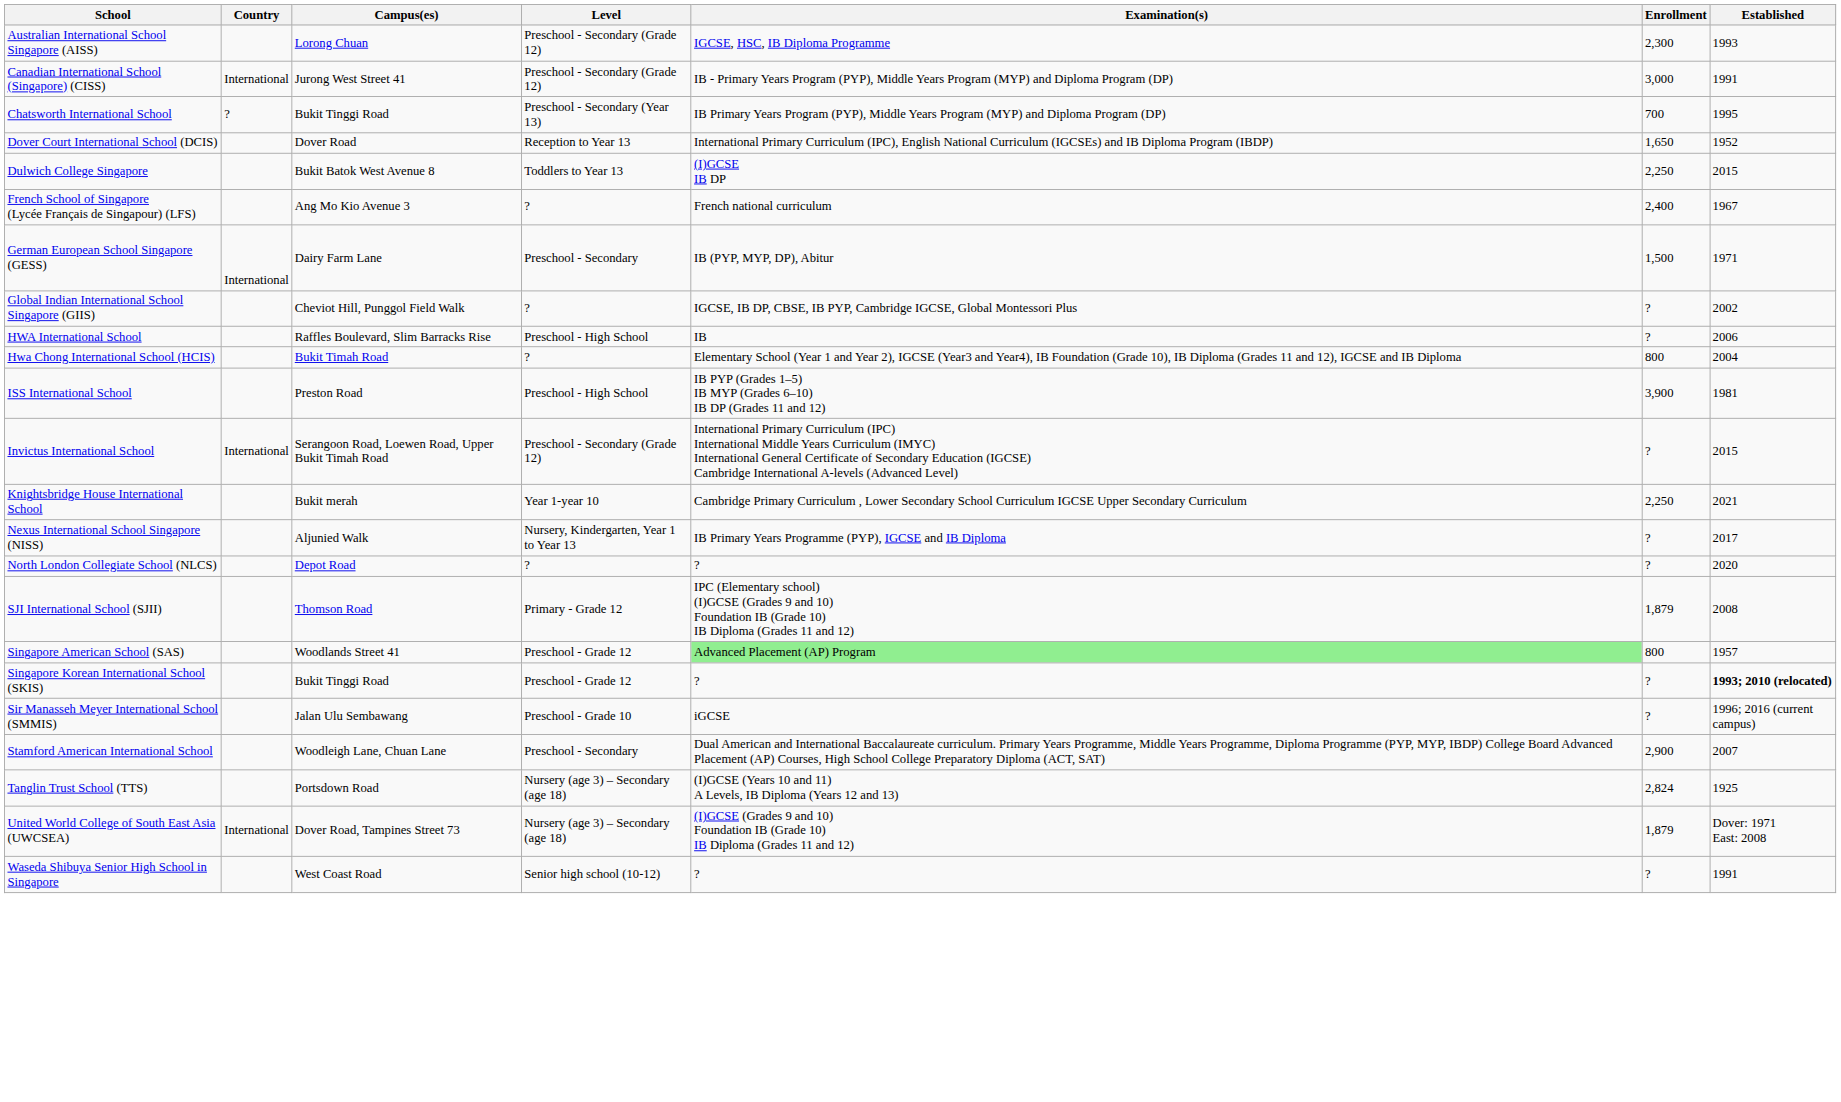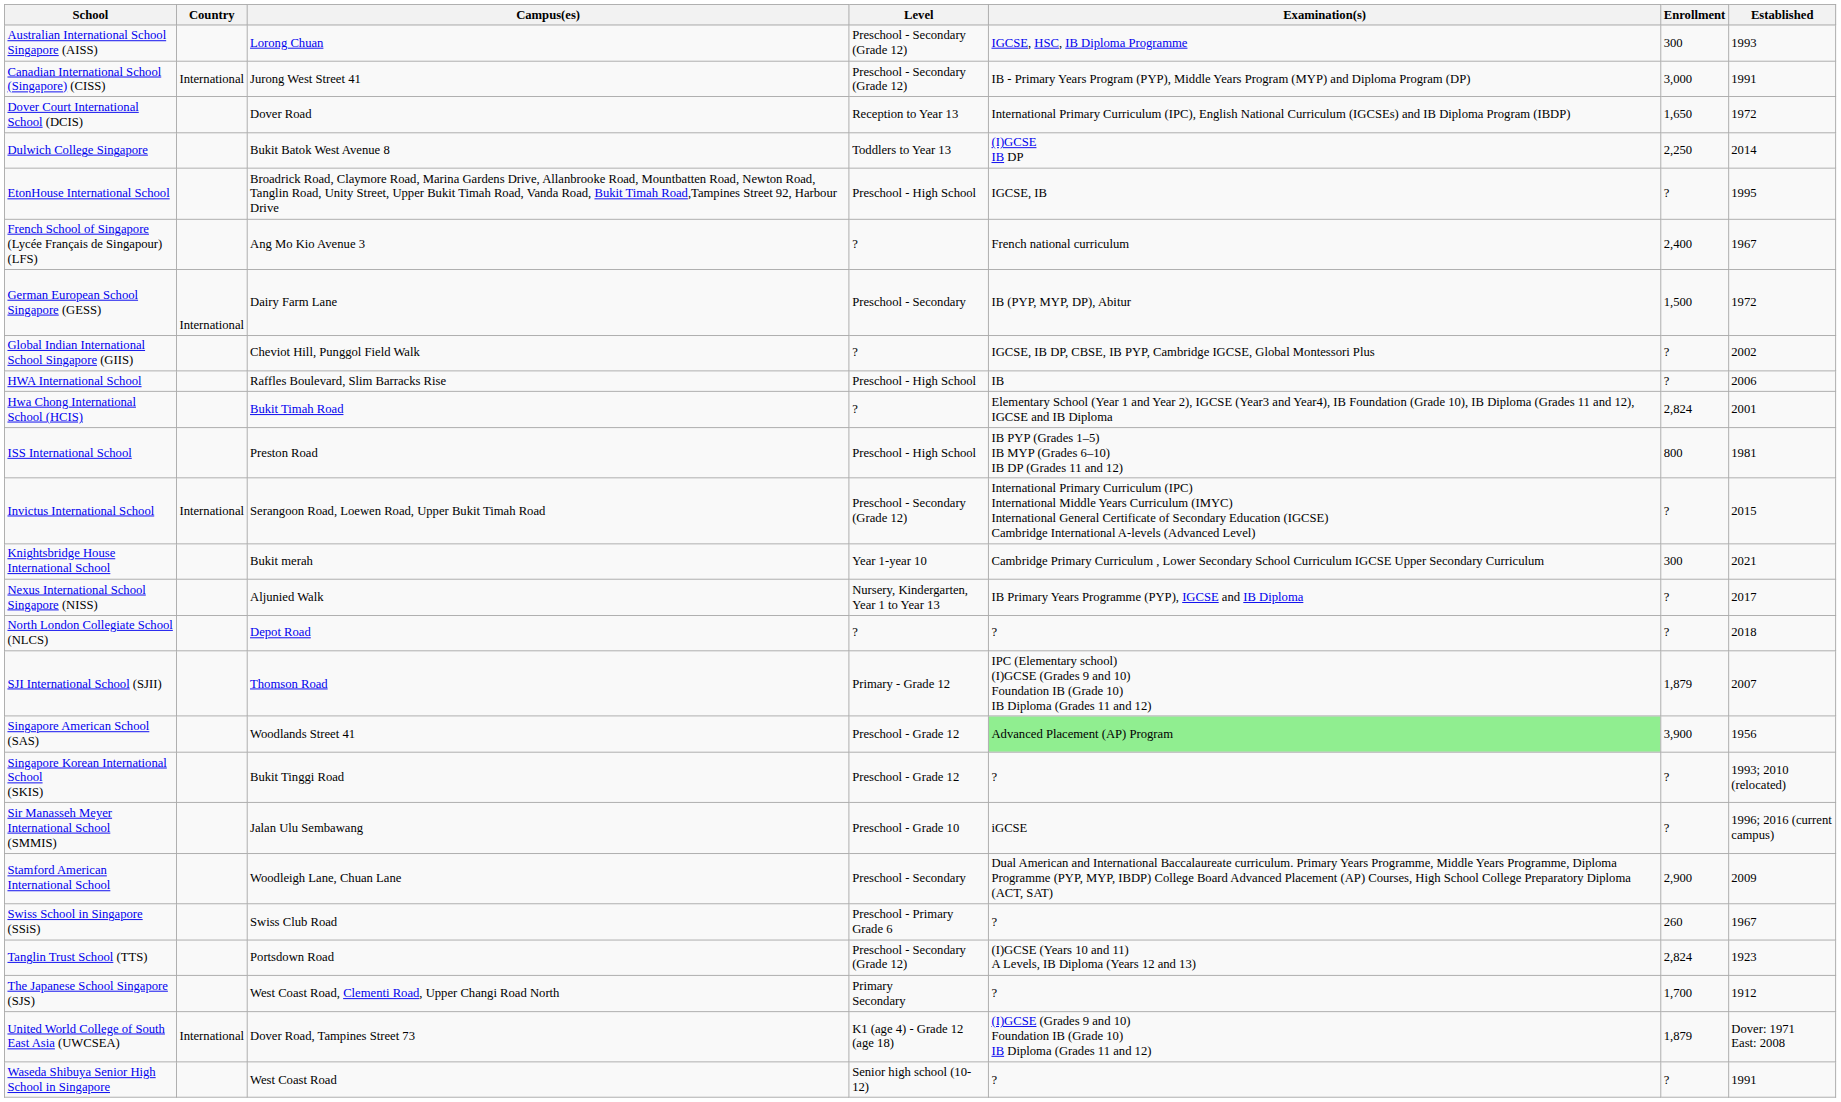Australian International School Singapore (AISS) | Enrollment: 2,300 -> 300
- row: Chatsworth International School | ? | Bukit Tinggi Road | Preschool - Secondary (Year 13) | IB Primary Years Program (PYP), Middle Years Program (MYP) and Diploma Program (DP) | 700 | 1995
Dover Court International School (DCIS) | Established: 1952 -> 1972
Dulwich College Singapore | Established: 2015 -> 2014
+ row: EtonHouse International School | Broadrick Road, Claymore Road, Marina Gardens Drive, Allanbrooke Road, Mountbatten Road, Newton Road, Tanglin Road, Unity Street, Upper Bukit Timah Road, Vanda Road, Bukit Timah Road,Tampines Street 92, Harbour Drive | Preschool - High School | IGCSE, IB | ? | 1995
German European School Singapore (GESS) | Established: 1971 -> 1972
Hwa Chong International School (HCIS) | Enrollment: 800 -> 2,824
Hwa Chong International School (HCIS) | Established: 2004 -> 2001
ISS International School | Enrollment: 3,900 -> 800
Knightsbridge House International School | Enrollment: 2,250 -> 300
North London Collegiate School (NLCS) | Established: 2020 -> 2018
SJI International School (SJII) | Established: 2008 -> 2007
Singapore American School (SAS) | Enrollment: 800 -> 3,900
Singapore American School (SAS) | Established: 1957 -> 1956
Singapore Korean International School (SKIS) | Established: bold -> normal
Stamford American International School | Established: 2007 -> 2009
+ row: Swiss School in Singapore (SSiS) | Swiss Club Road | Preschool - Primary Grade 6 | ? | 260 | 1967
Tanglin Trust School (TTS) | Level: Nursery (age 3) – Secondary (age 18) -> Preschool - Secondary (Grade 12)
Tanglin Trust School (TTS) | Established: 1925 -> 1923
+ row: The Japanese School Singapore (SJS) | West Coast Road, Clementi Road, Upper Changi Road North | Primary Secondary | ? | 1,700 | 1912
United World College of South East Asia (UWCSEA) | Level: Nursery (age 3) – Secondary (age 18) -> K1 (age 4) - Grade 12 (age 18)
